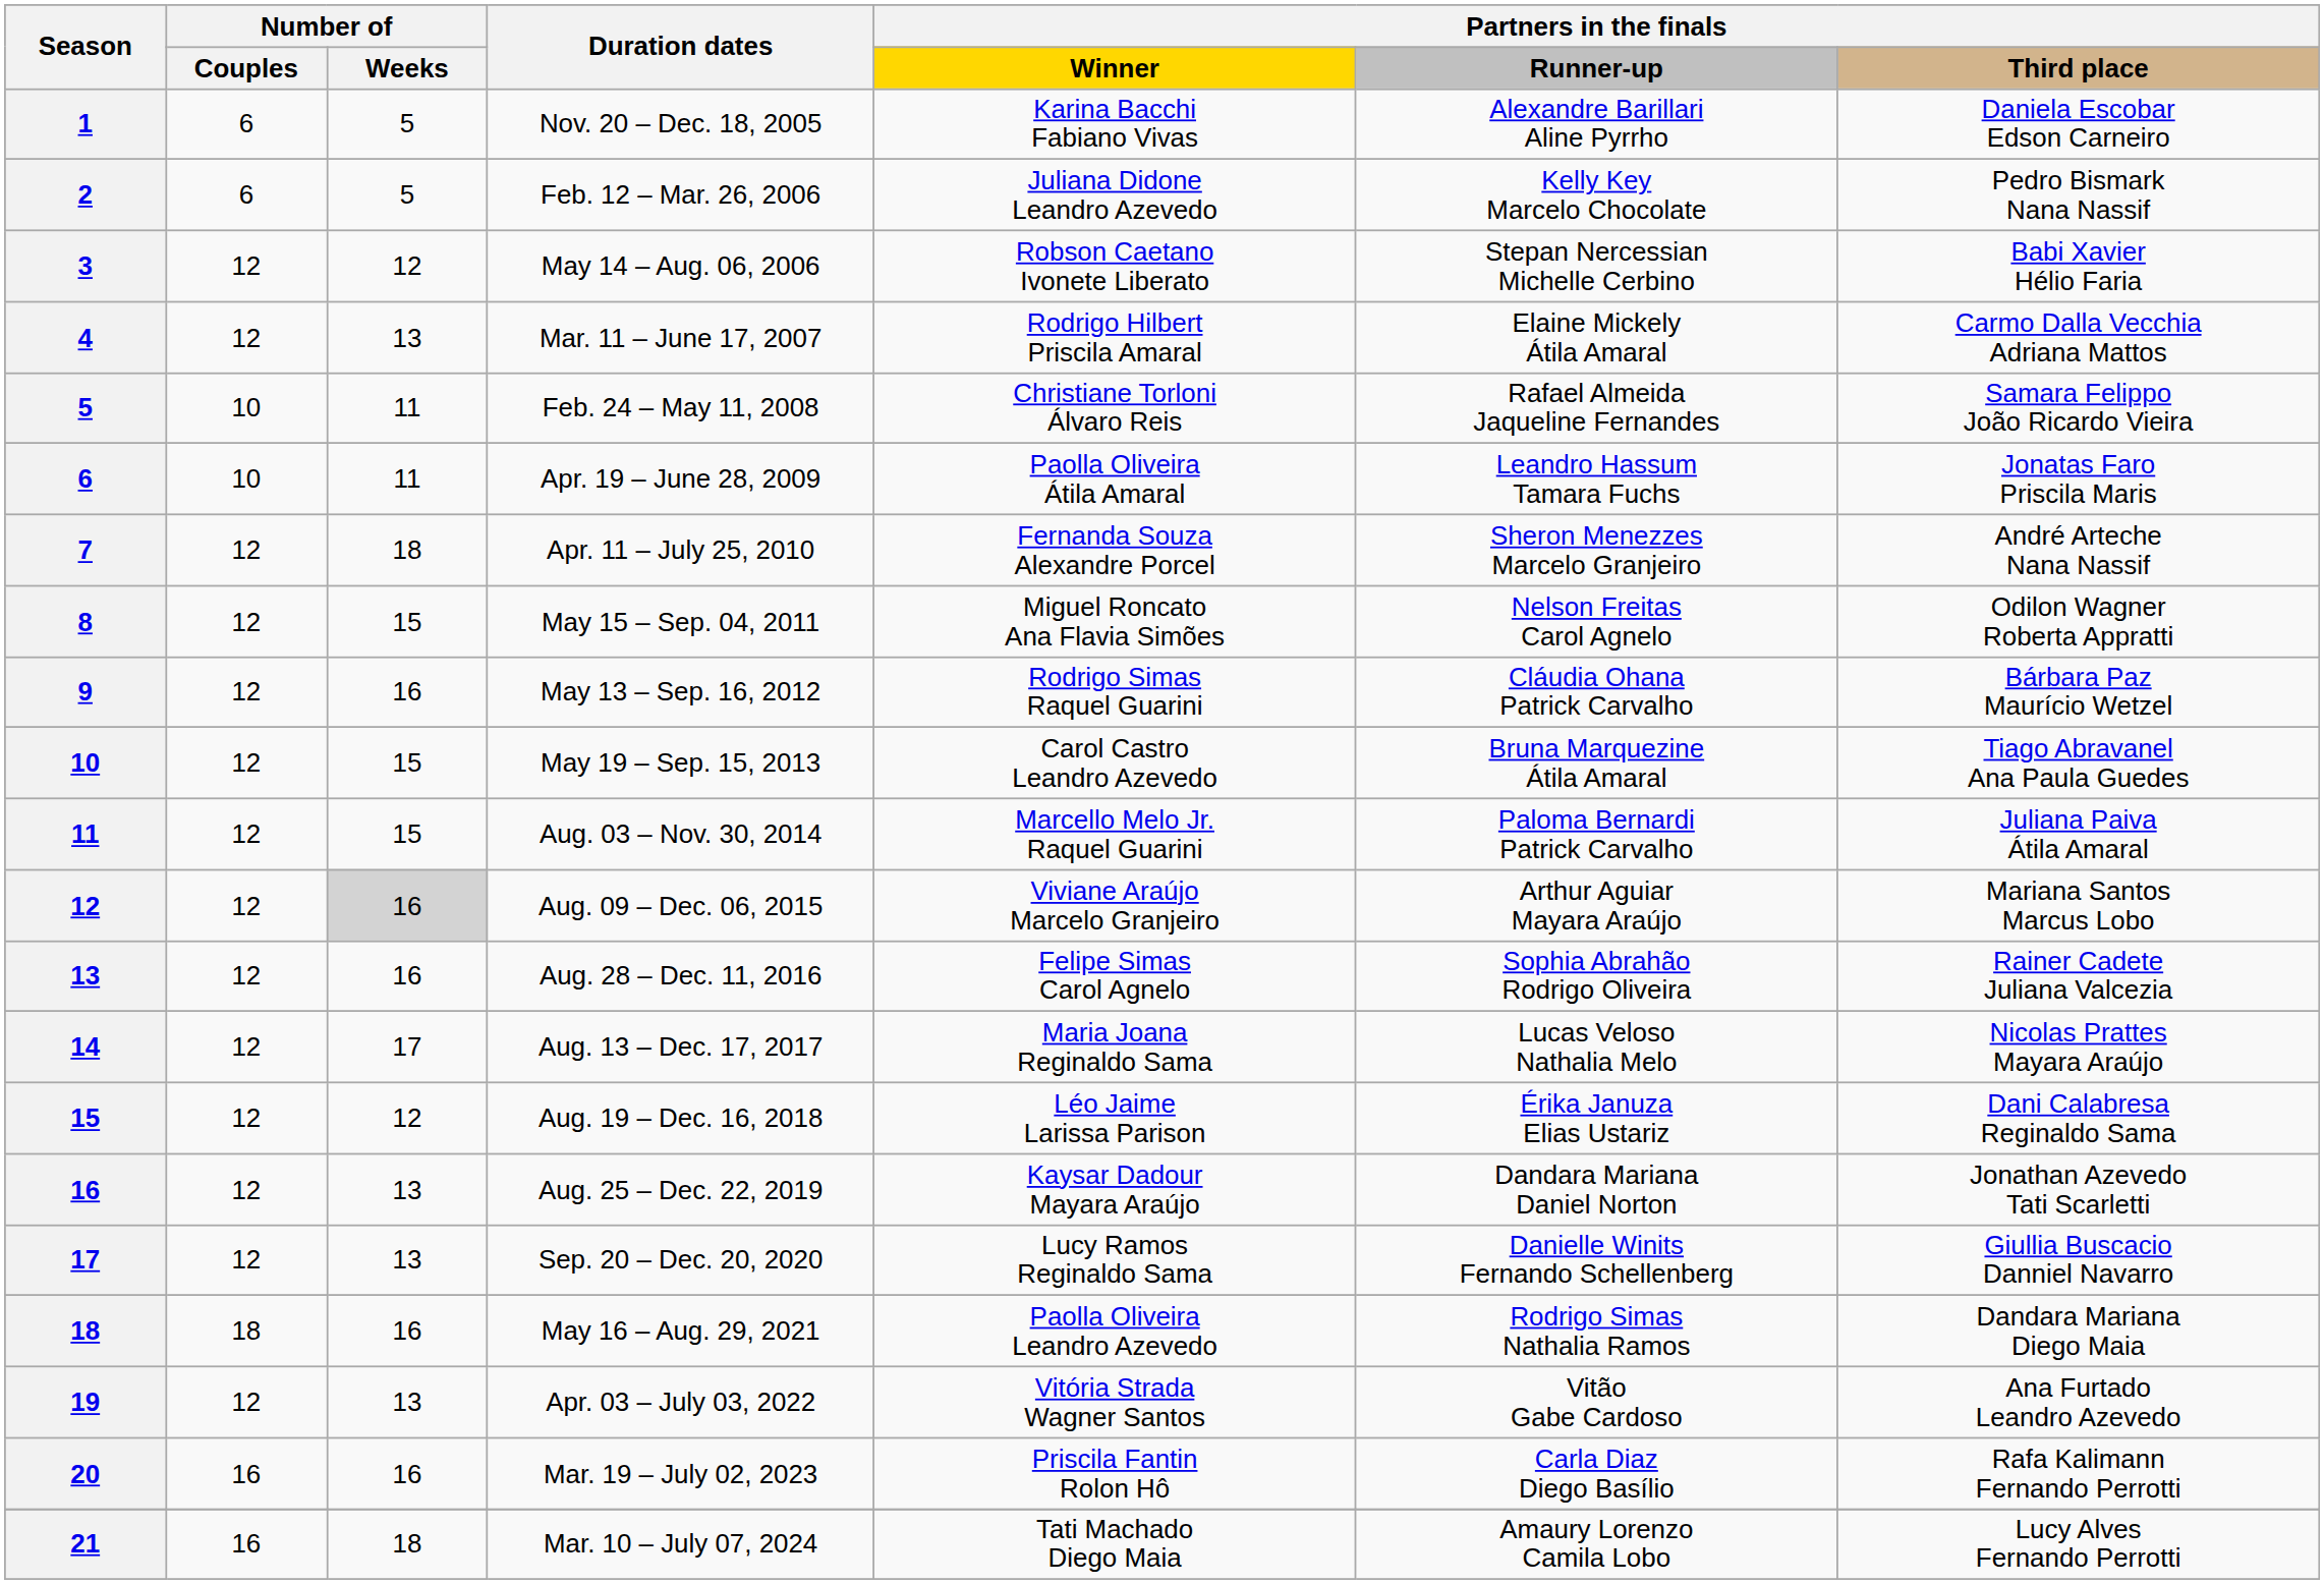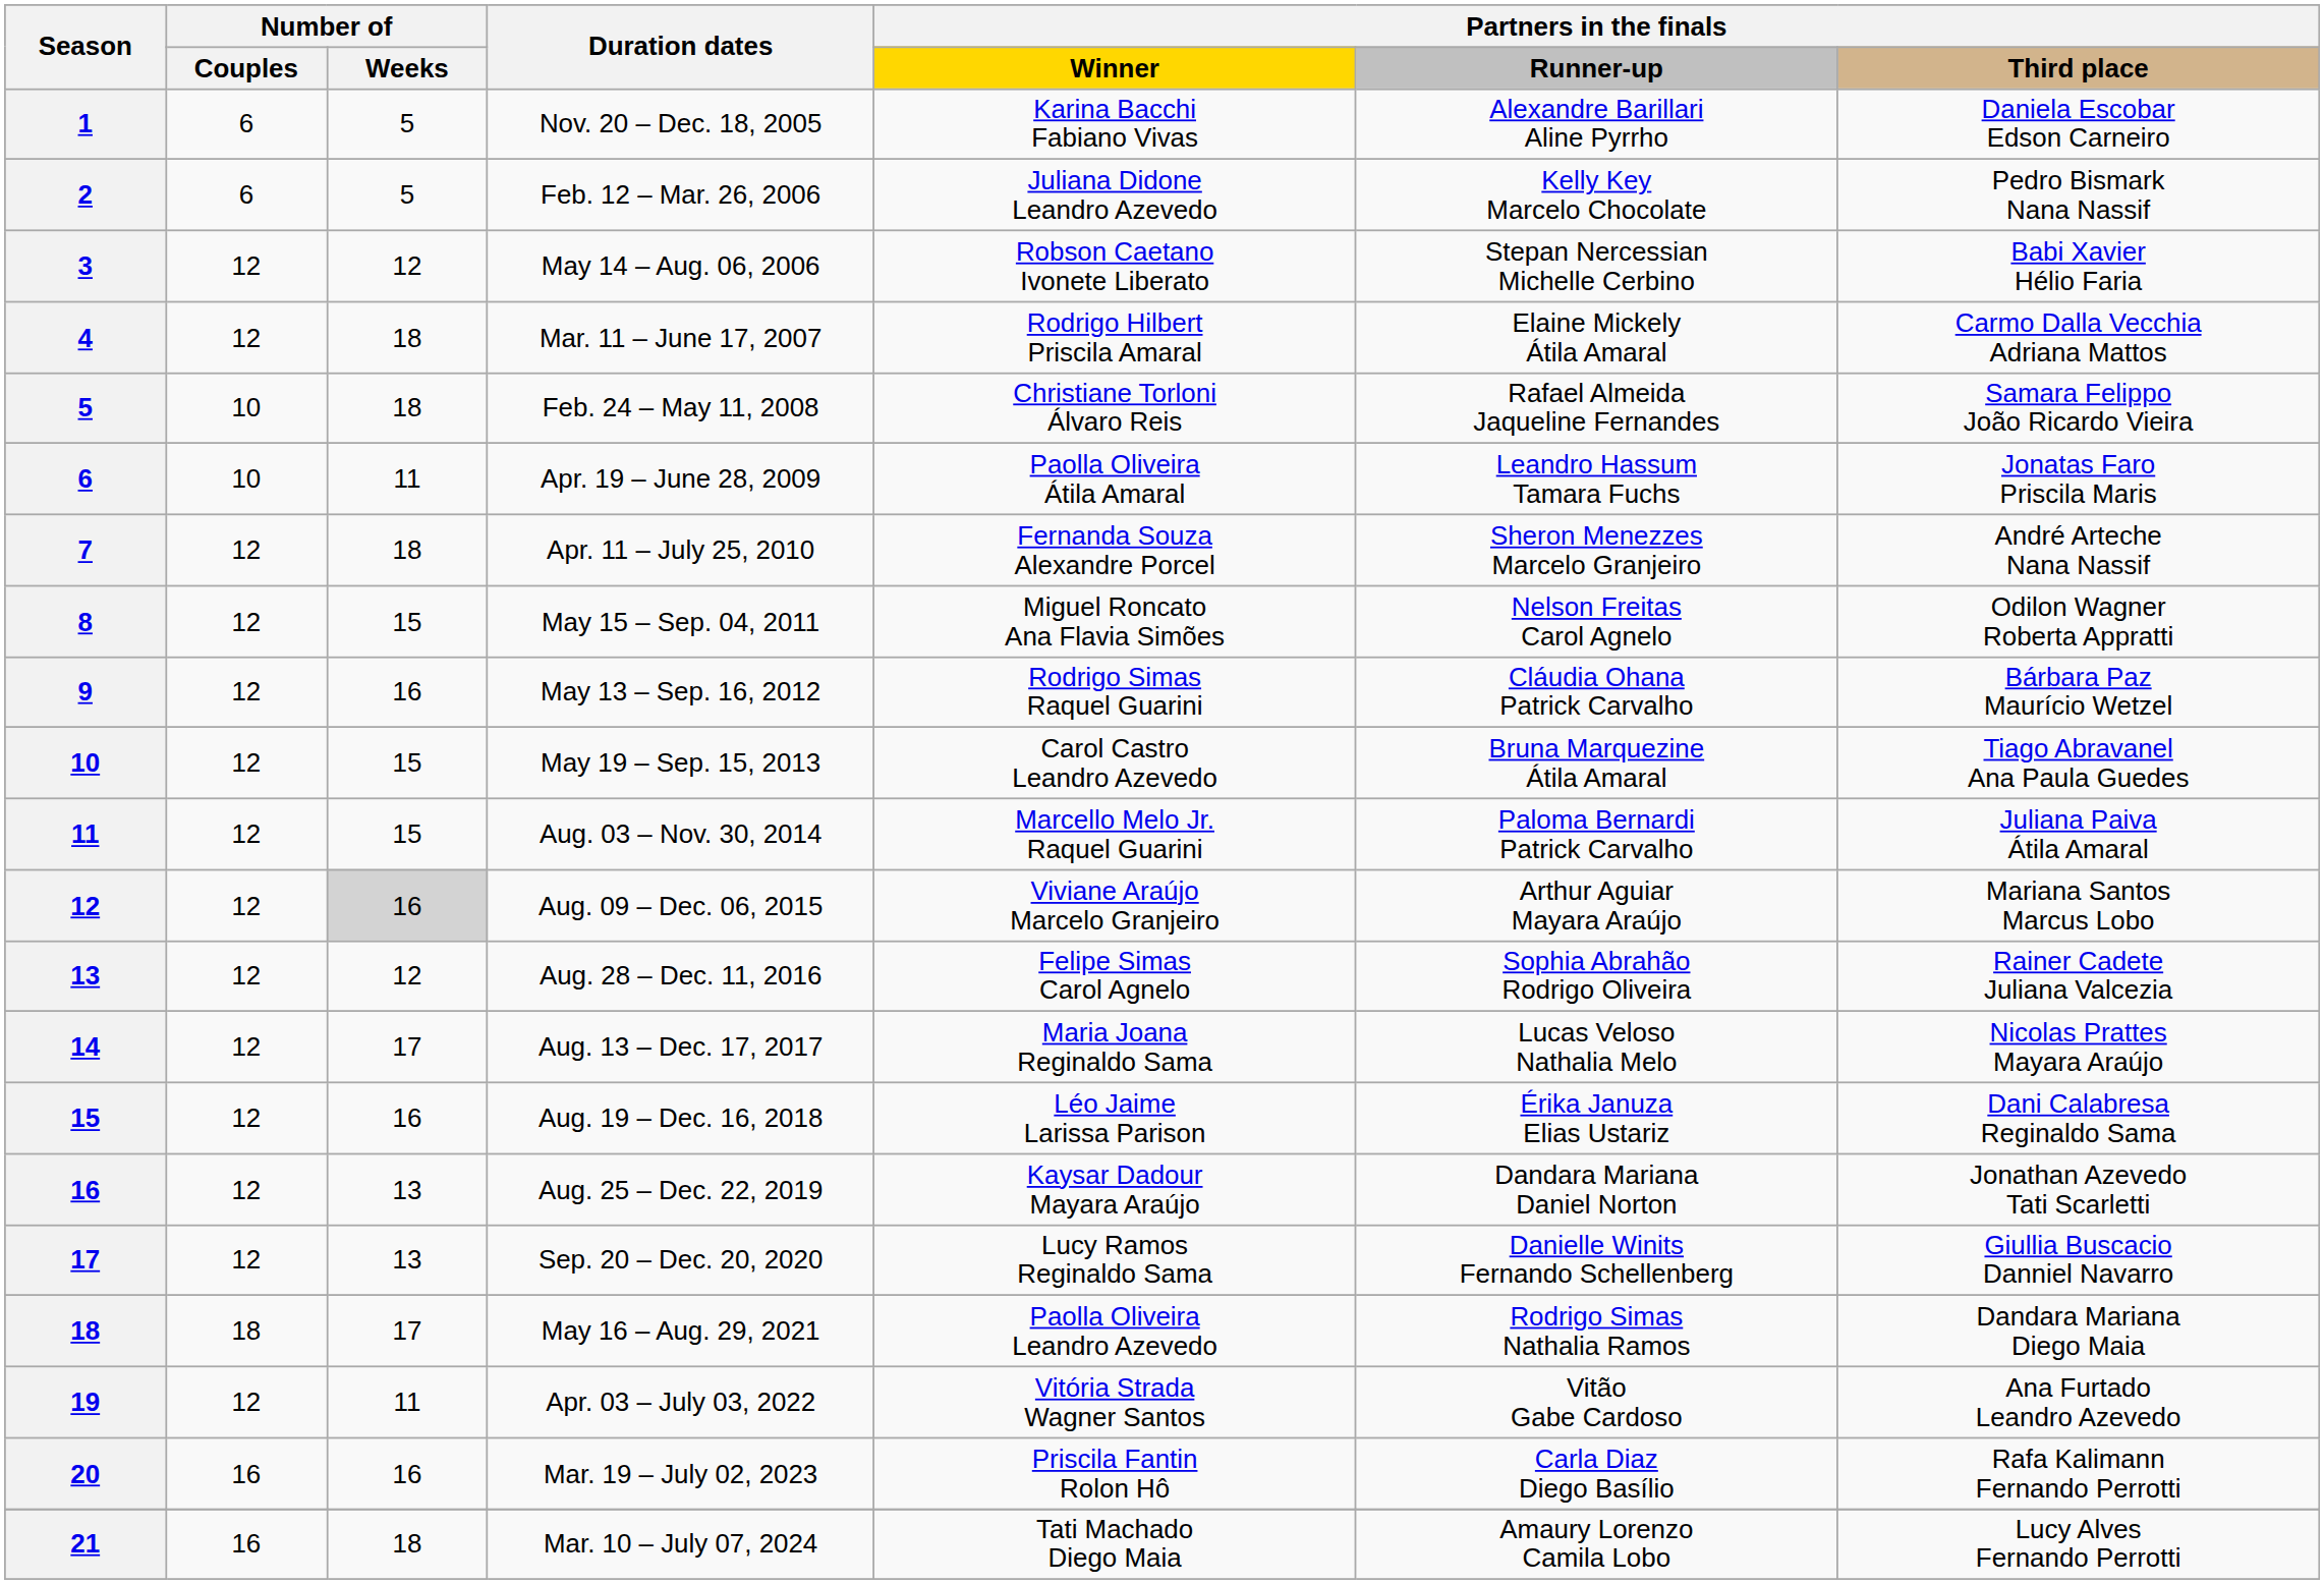Mar. 11 – June 17, 2007 | column 3: 13 -> 18
Feb. 24 – May 11, 2008 | column 3: 11 -> 18
Aug. 28 – Dec. 11, 2016 | column 3: 16 -> 12
Aug. 19 – Dec. 16, 2018 | column 3: 12 -> 16
May 16 – Aug. 29, 2021 | column 3: 16 -> 17
Apr. 03 – July 03, 2022 | column 3: 13 -> 11
